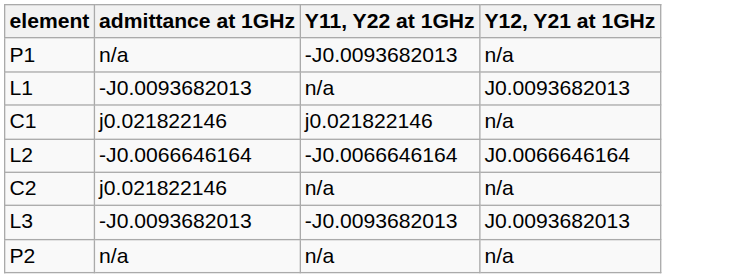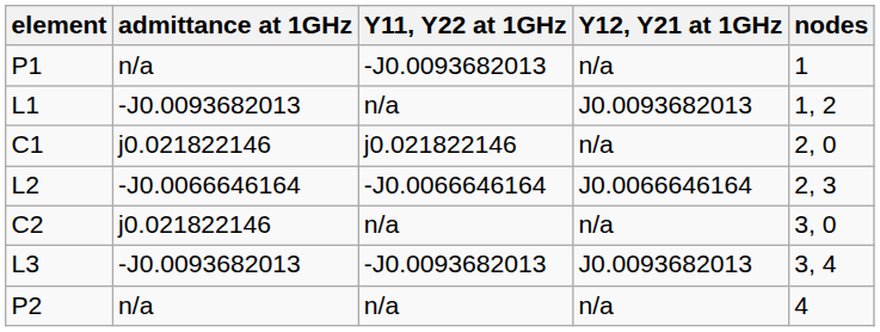+ column: nodes | 1 | 1, 2 | 2, 0 | 2, 3 | 3, 0 | 3, 4 | 4
